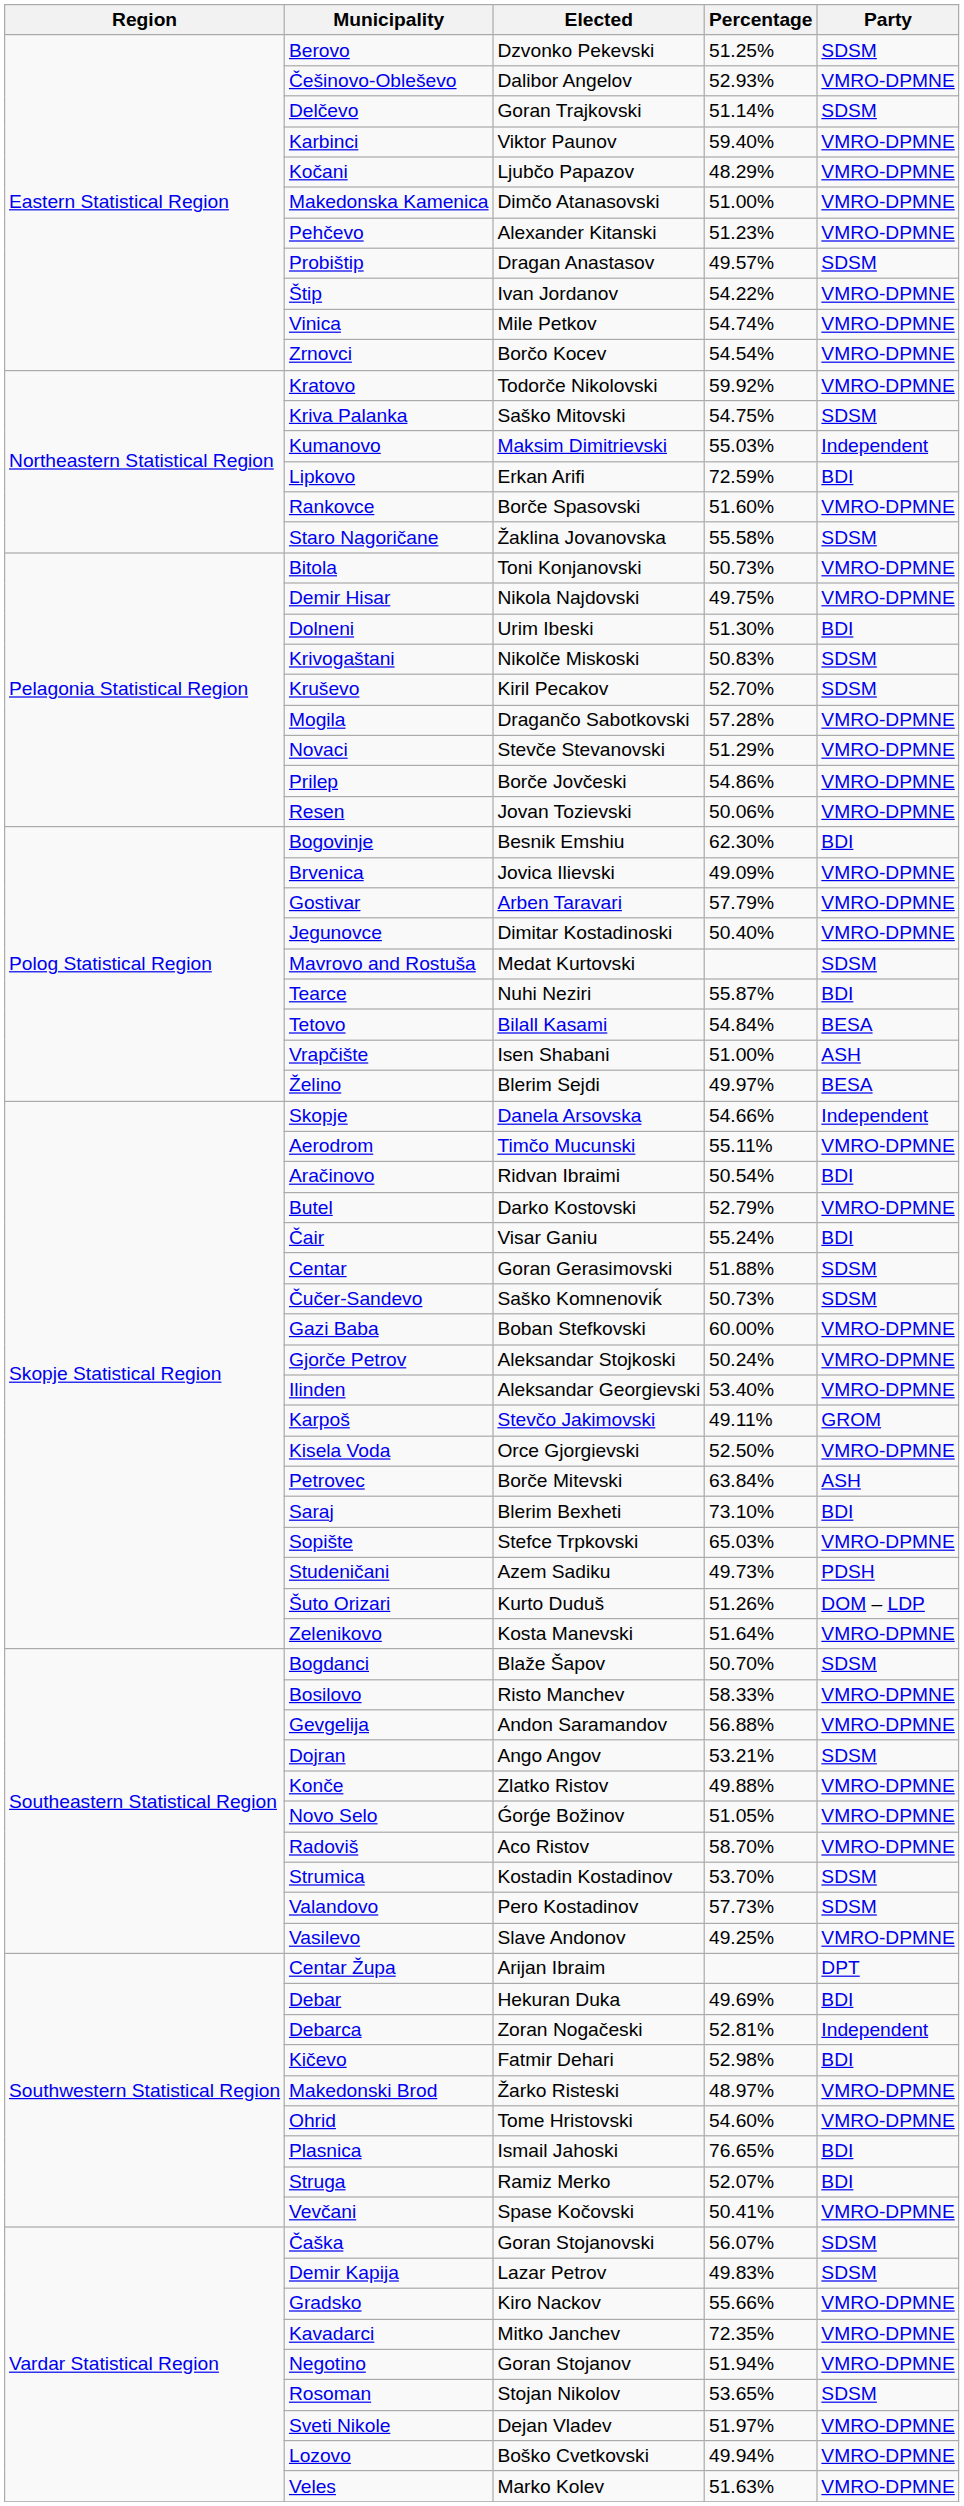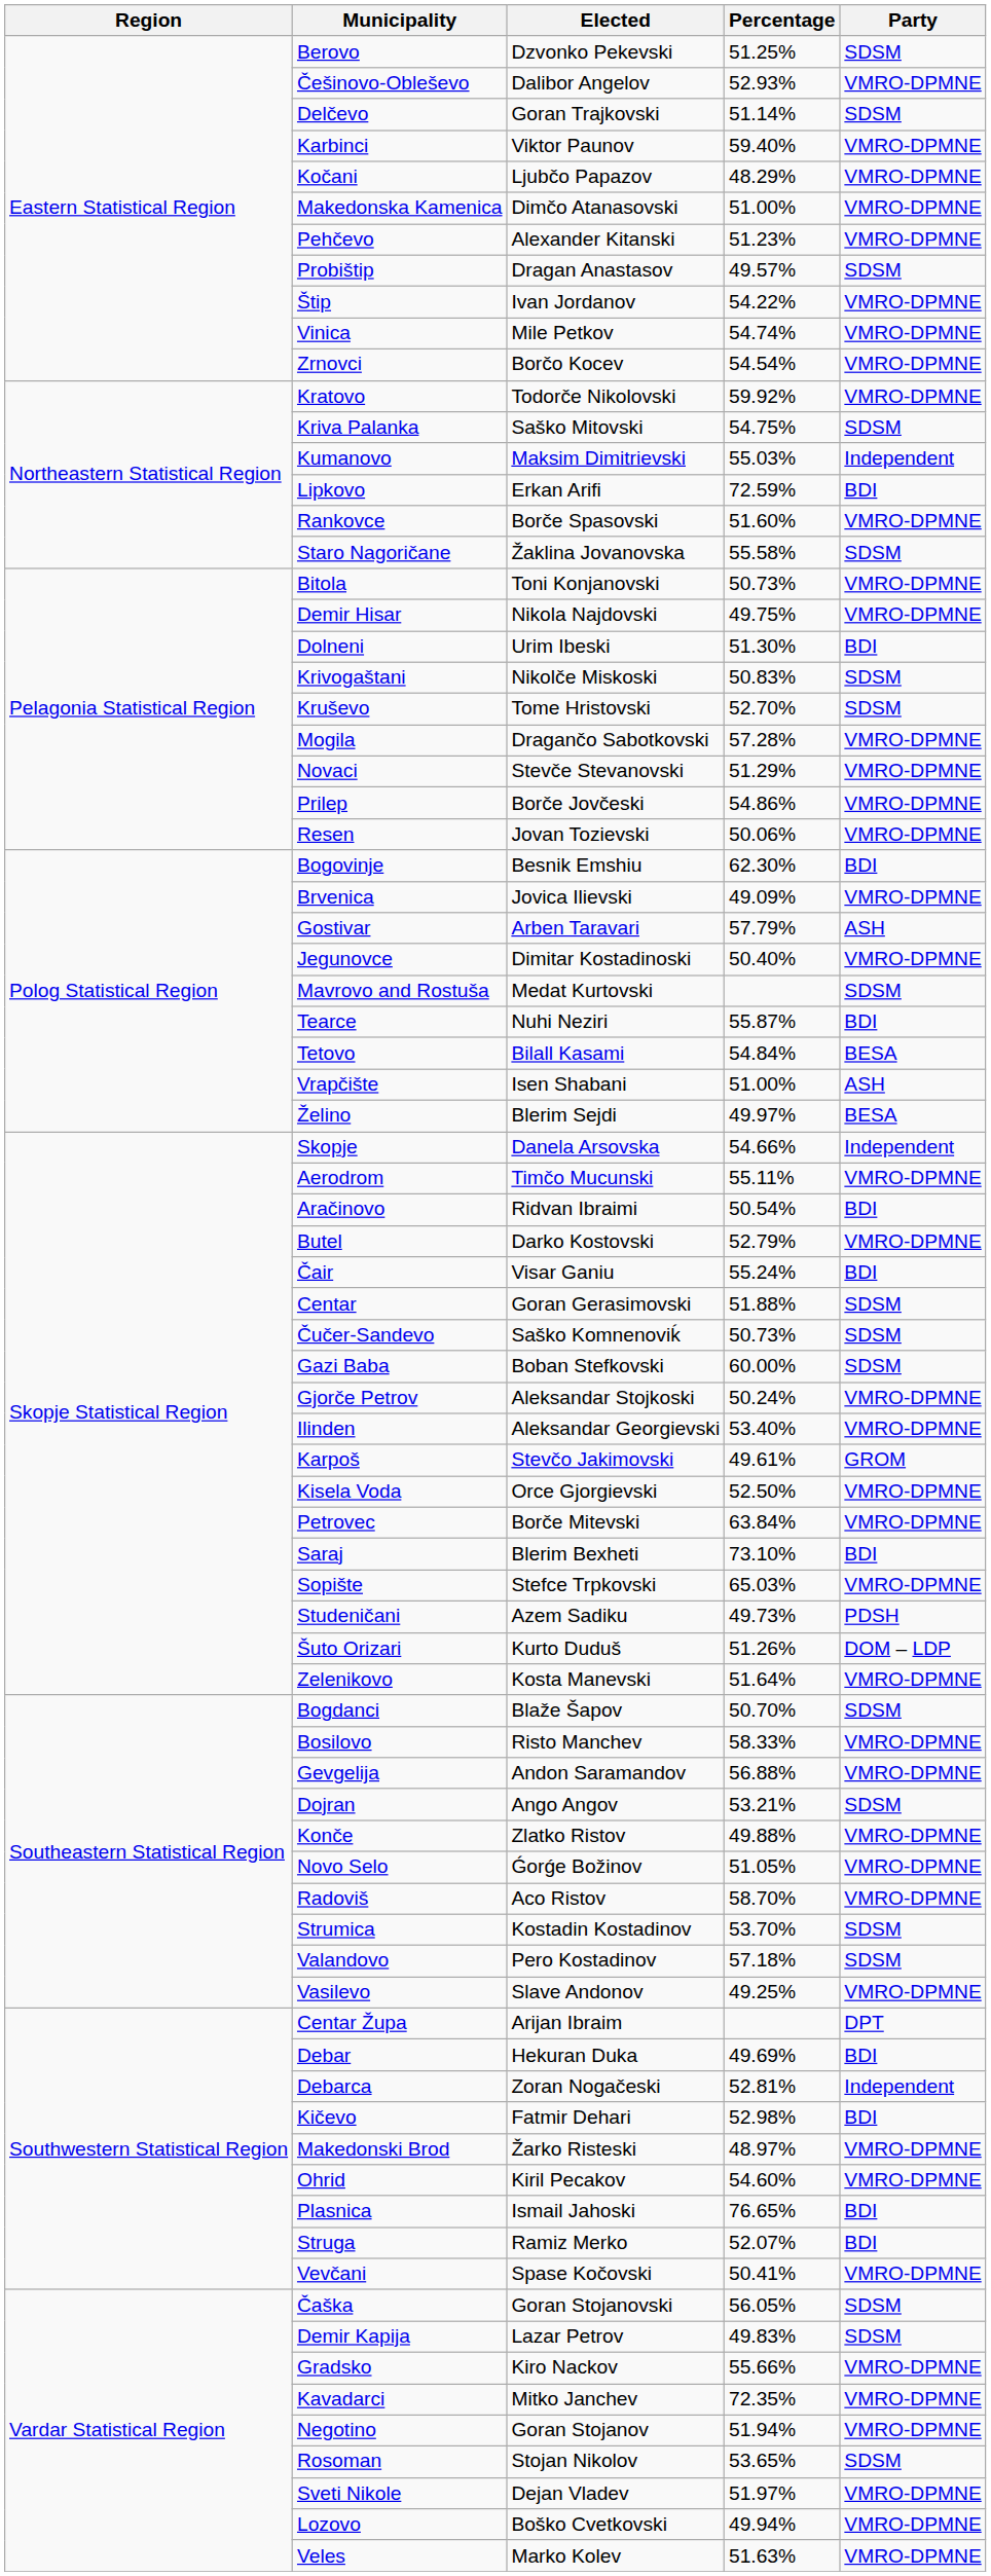Kruševo | Elected: Kiril Pecakov -> Tome Hristovski
Gostivar | Party: VMRO-DPMNE -> ASH
Gazi Baba | Party: VMRO-DPMNE -> SDSM
Karpoš | Percentage: 49.11% -> 49.61%
Petrovec | Party: ASH -> VMRO-DPMNE
Valandovo | Percentage: 57.73% -> 57.18%
Ohrid | Elected: Tome Hristovski -> Kiril Pecakov
Čaška | Percentage: 56.07% -> 56.05%
